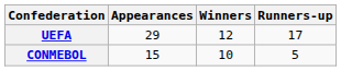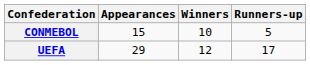rows swapped: UEFA <-> CONMEBOL
